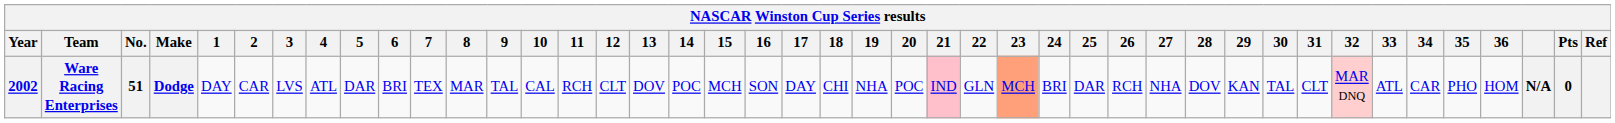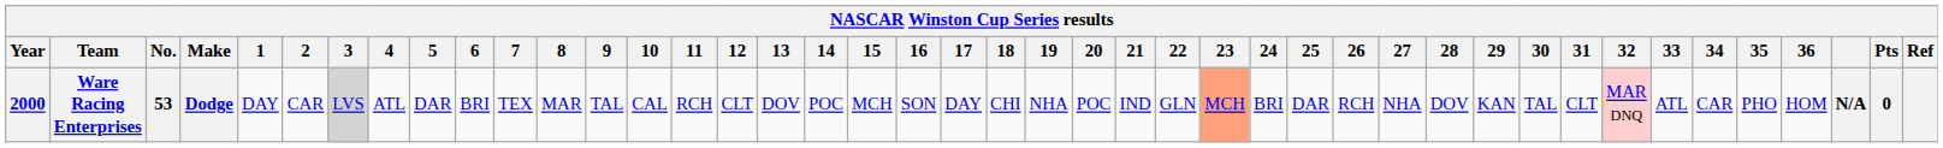Ware Racing Enterprises | Year: 2002 -> 2000
Ware Racing Enterprises | No.: 51 -> 53
Ware Racing Enterprises | 3: no background -> lightgrey background
Ware Racing Enterprises | 21: pink background -> no background
